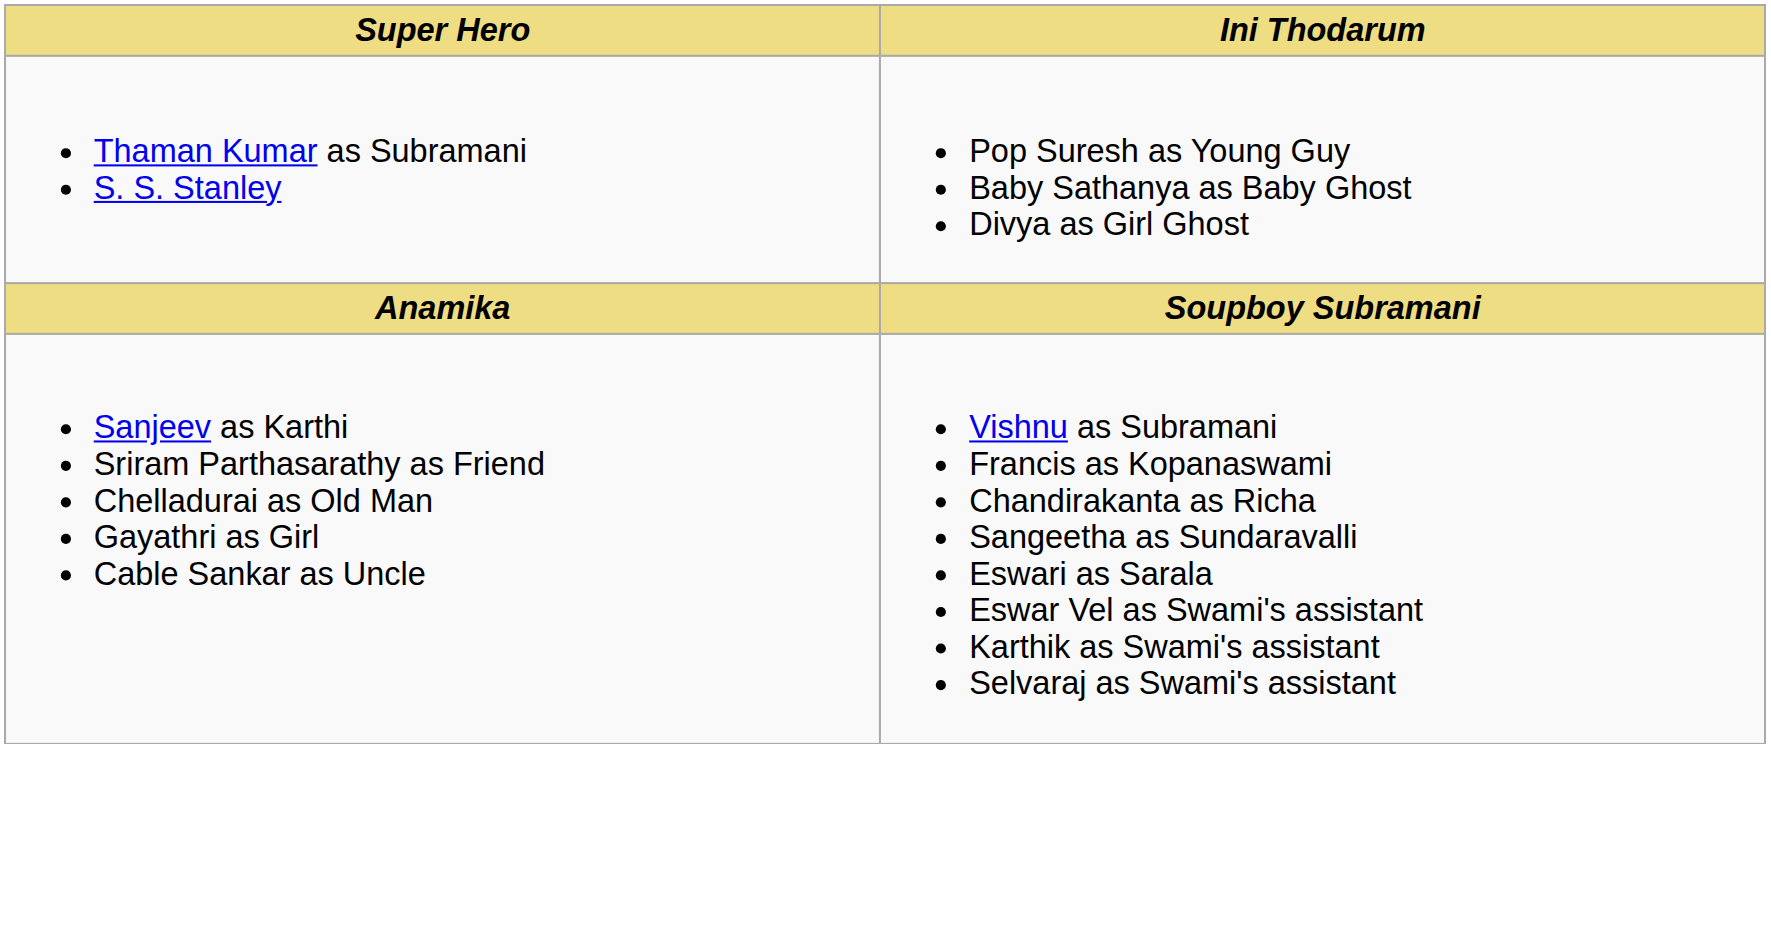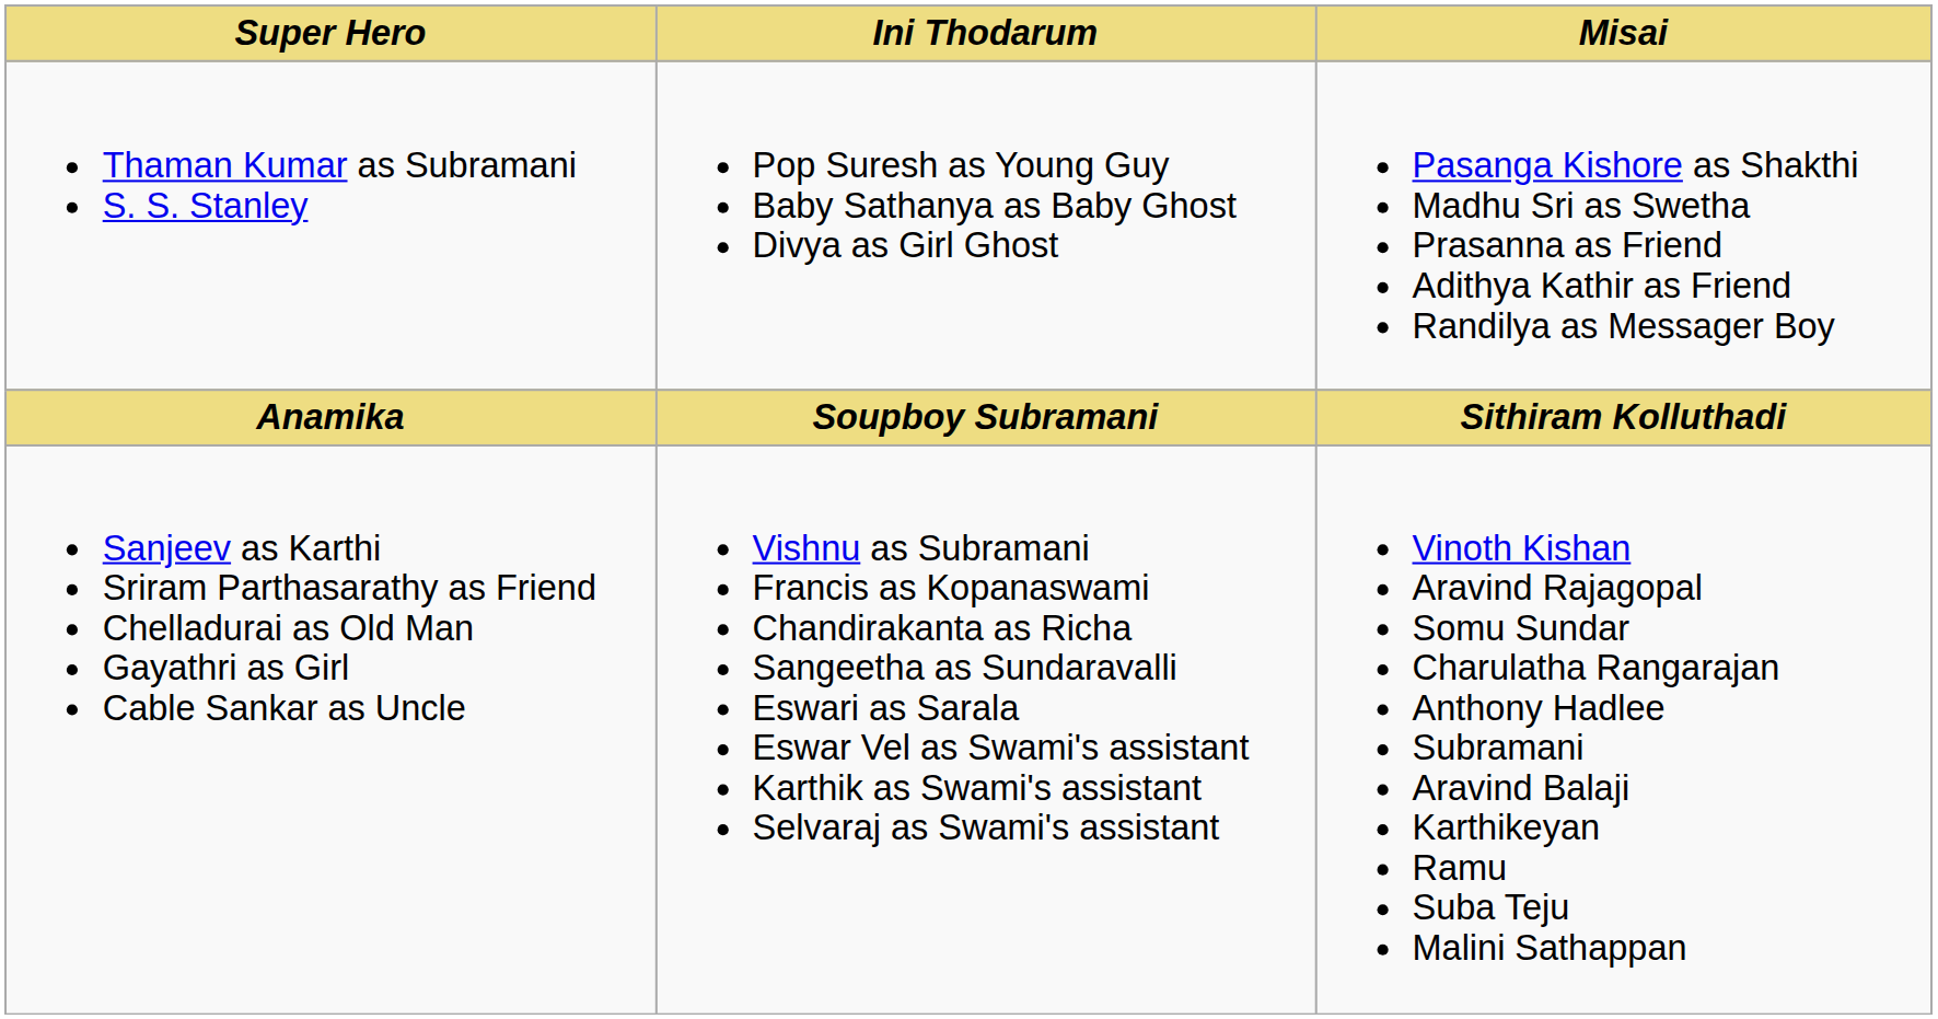+ column: Misai | Pasanga Kishore as Shakthi Madhu Sri as Swetha Prasanna as Friend Adithya Kathir as Friend Randilya as Messager Boy | Sithiram Kolluthadi | Vinoth Kishan Aravind Rajagopal Somu Sundar Charulatha Rangarajan Anthony Hadlee Subramani Aravind Balaji Karthikeyan Ramu Suba Teju Malini Sathappan
